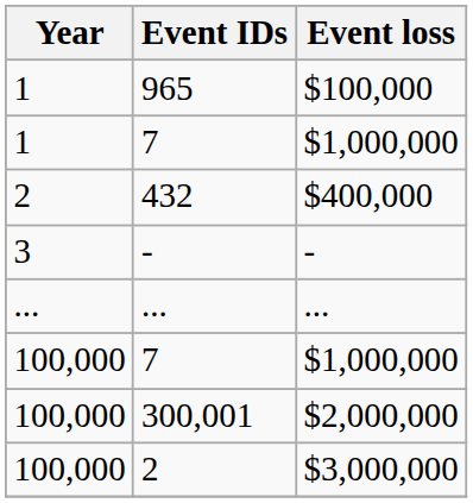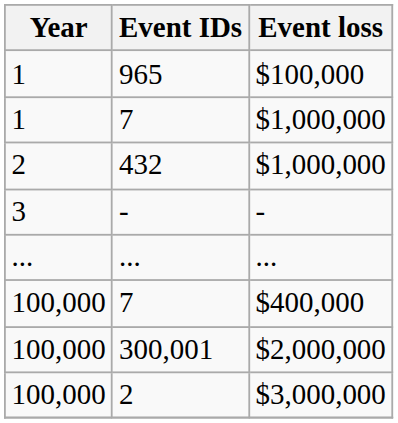432 | Event loss: $400,000 -> $1,000,000
100,000 / 7 | Event loss: $1,000,000 -> $400,000
